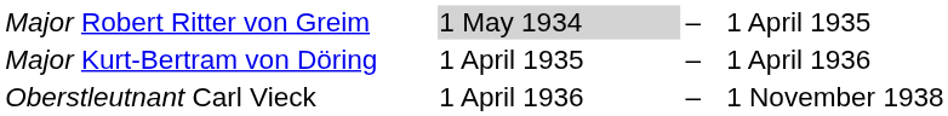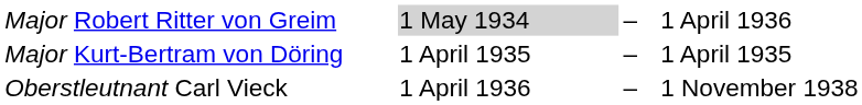Major Robert Ritter von Greim | column 4: 1 April 1935 -> 1 April 1936
Major Kurt-Bertram von Döring | column 4: 1 April 1936 -> 1 April 1935
